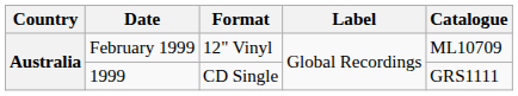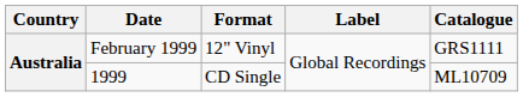February 1999 | Catalogue: ML10709 -> GRS1111
1999 | Catalogue: GRS1111 -> ML10709
